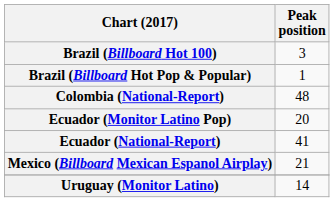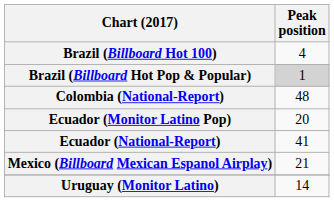Brazil (Billboard Hot 100) | Peak position: 3 -> 4
Brazil (Billboard Hot Pop & Popular) | Peak position: no background -> lightgrey background
